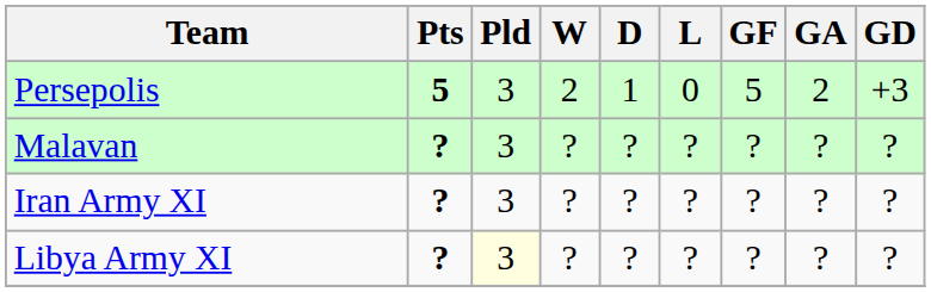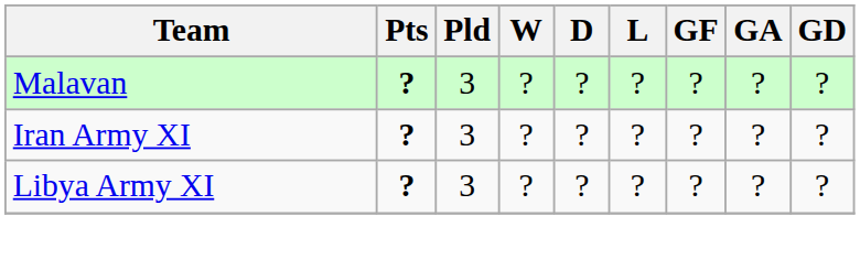- row: Persepolis | 5 | 3 | 2 | 1 | 0 | 5 | 2 | +3
Libya Army XI | Pld: lightyellow background -> no background
